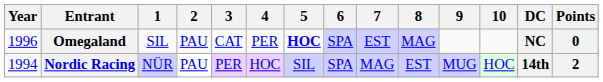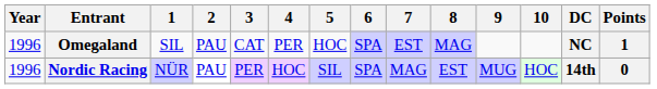Omegaland | 5: bold -> normal
Omegaland | Points: 0 -> 1
Nordic Racing | Year: 1994 -> 1996
Nordic Racing | Points: 2 -> 0
